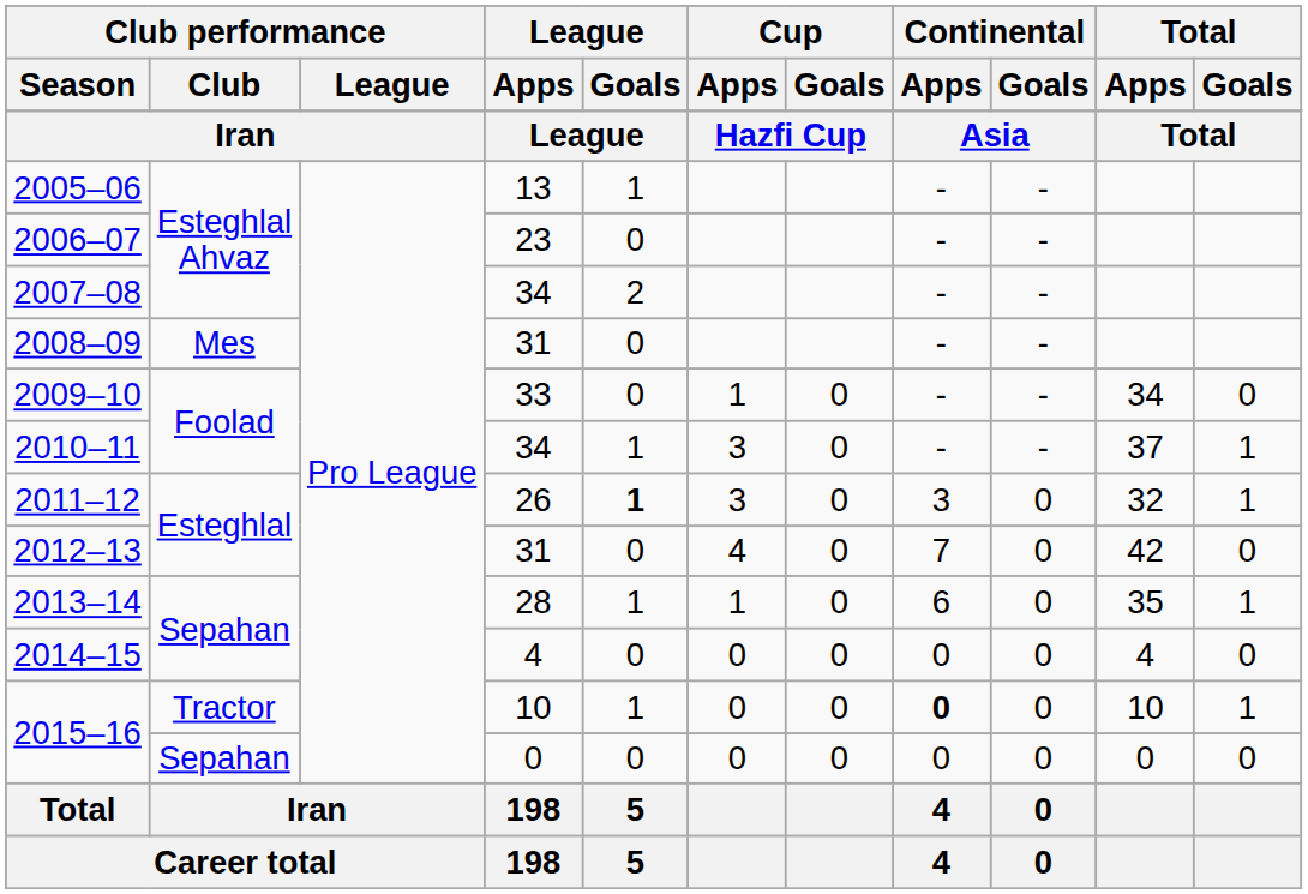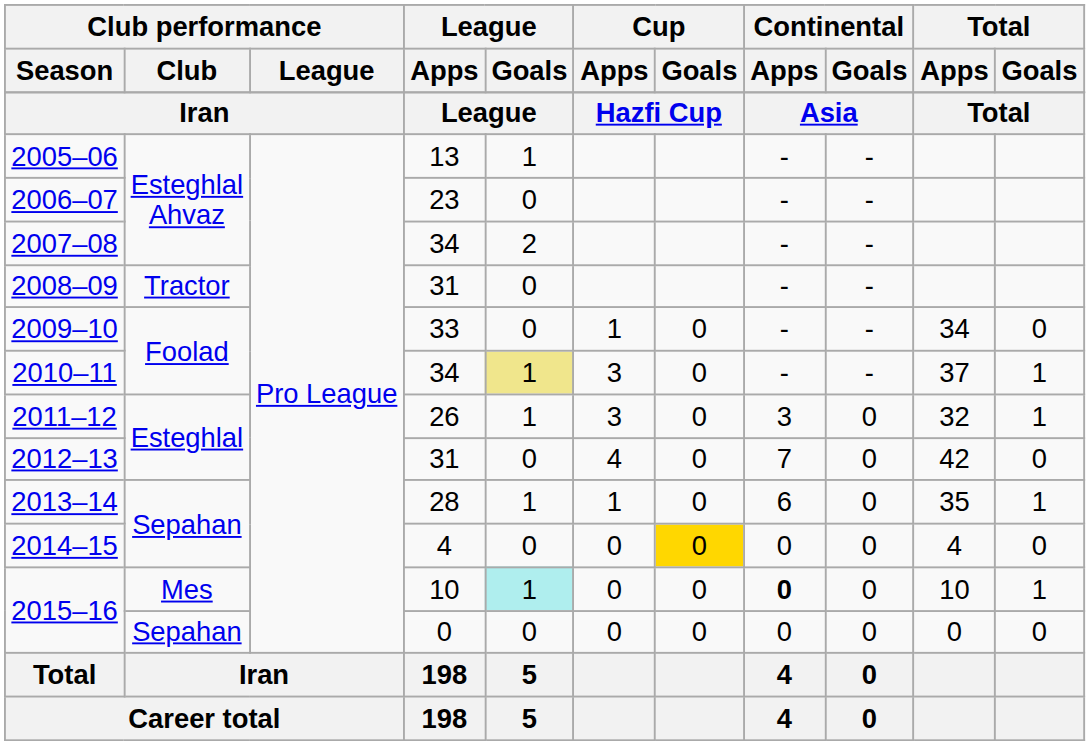2008–09 | Club performance / Club: Mes -> Tractor
2010–11 | League / Goals: no background -> khaki background
2011–12 | League / Goals: bold -> normal
2014–15 | Cup / Goals: no background -> gold background
2015–16 / 10 | Club performance / Club: Tractor -> Mes
2015–16 / 10 | League / Goals: no background -> paleturquoise background
